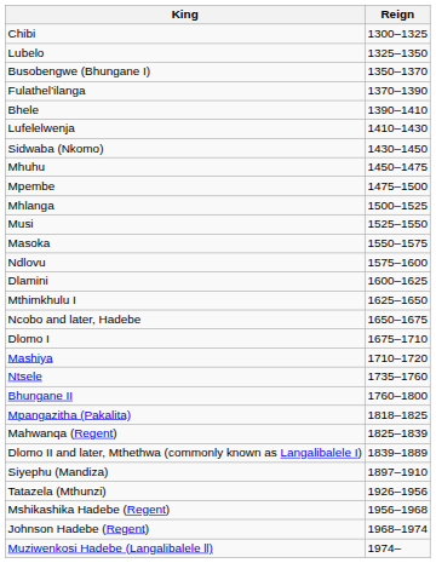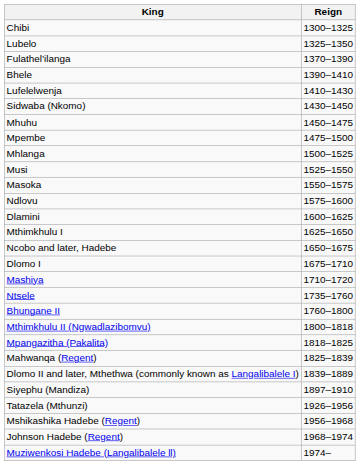- row: Busobengwe (Bhungane I) | 1350–1370
+ row: Mthimkhulu II (Ngwadlazibomvu) | 1800–1818
